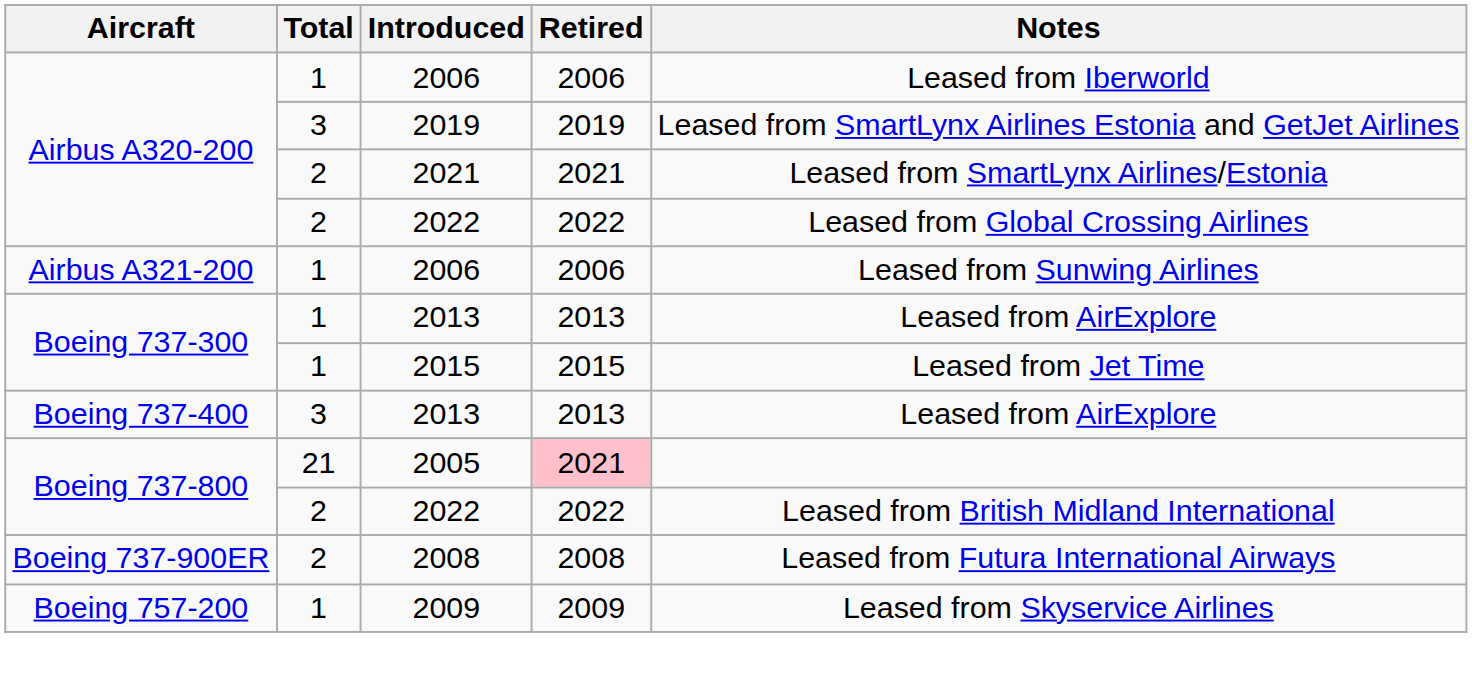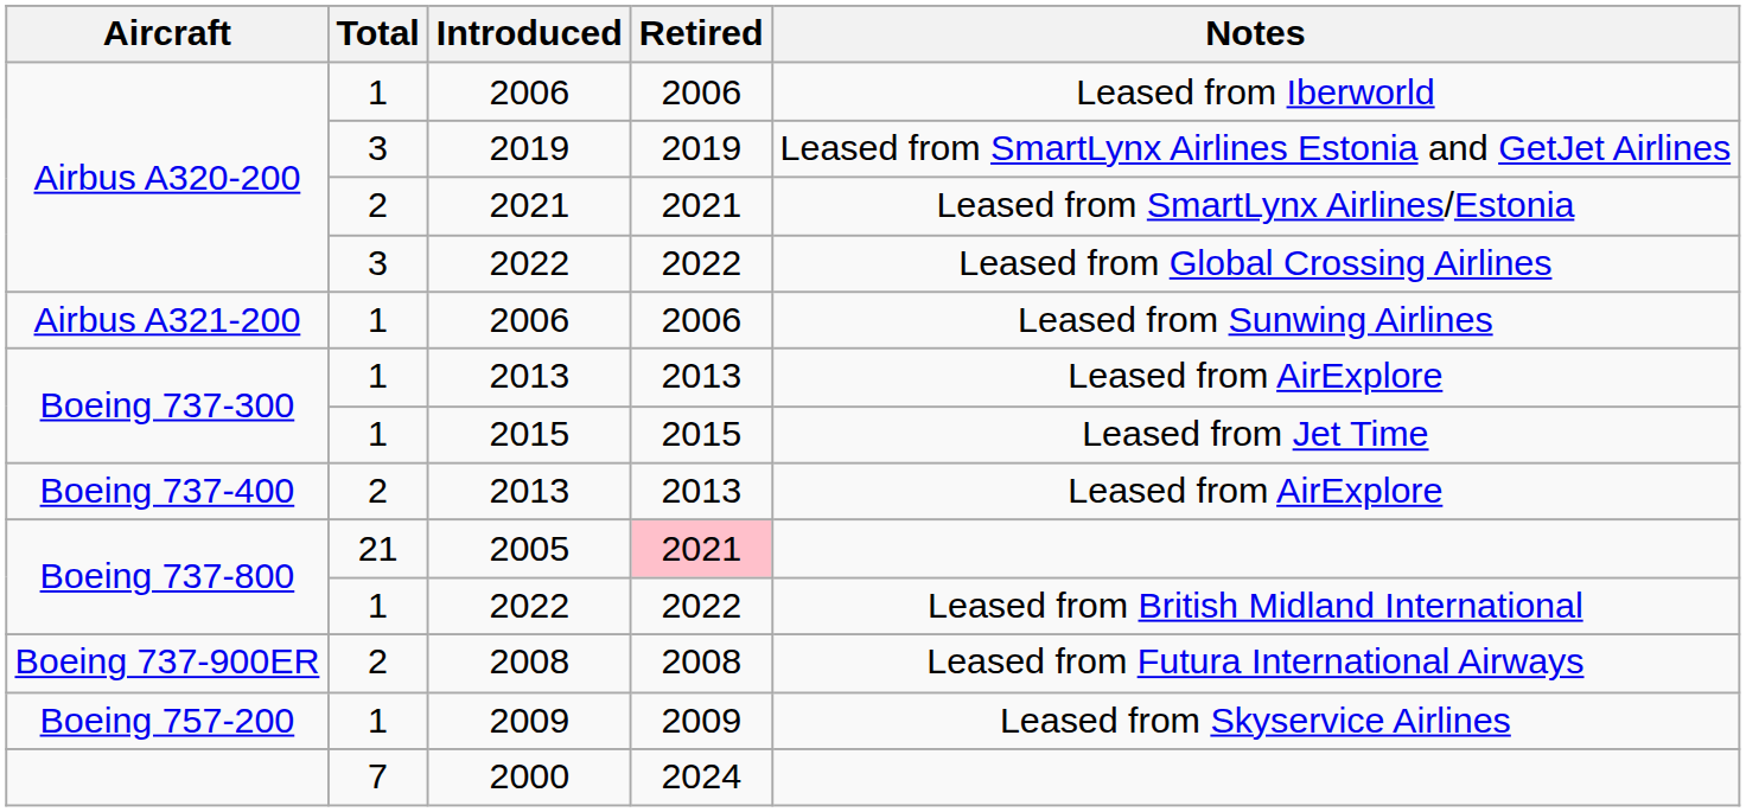Airbus A320-200 / 2022 | Total: 2 -> 3
Boeing 737-400 / 2013 | Total: 3 -> 2
Boeing 737-800 / 2022 | Total: 2 -> 1
+ row: 7 | 2000 | 2024
